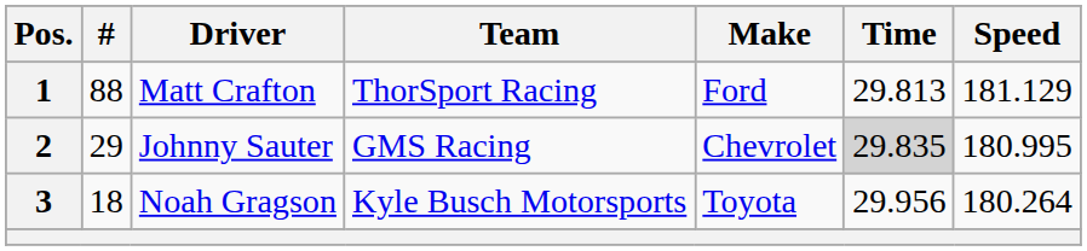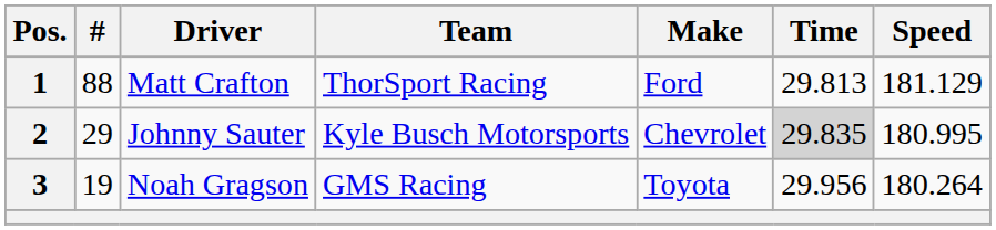2 | Team: GMS Racing -> Kyle Busch Motorsports
3 | #: 18 -> 19
3 | Team: Kyle Busch Motorsports -> GMS Racing
